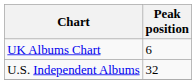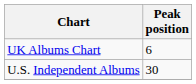U.S. Independent Albums | Peak position: 32 -> 30
